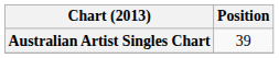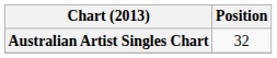Australian Artist Singles Chart | Position: 39 -> 32
